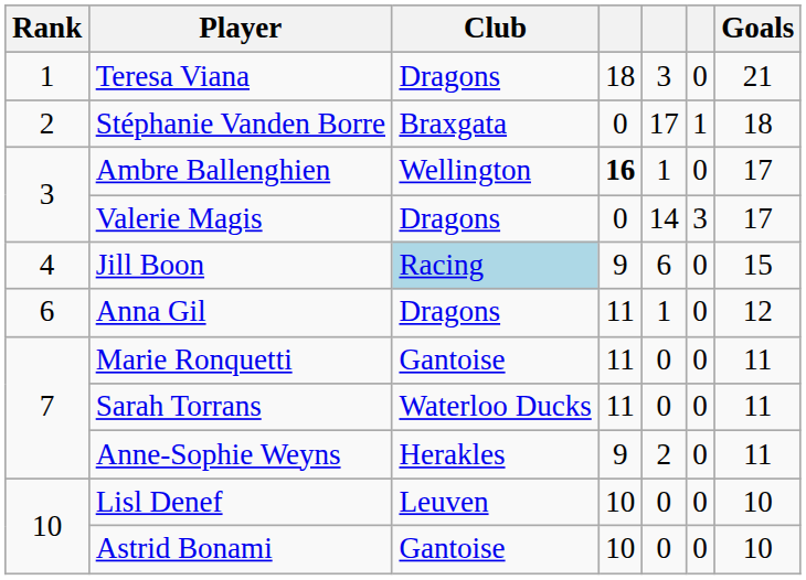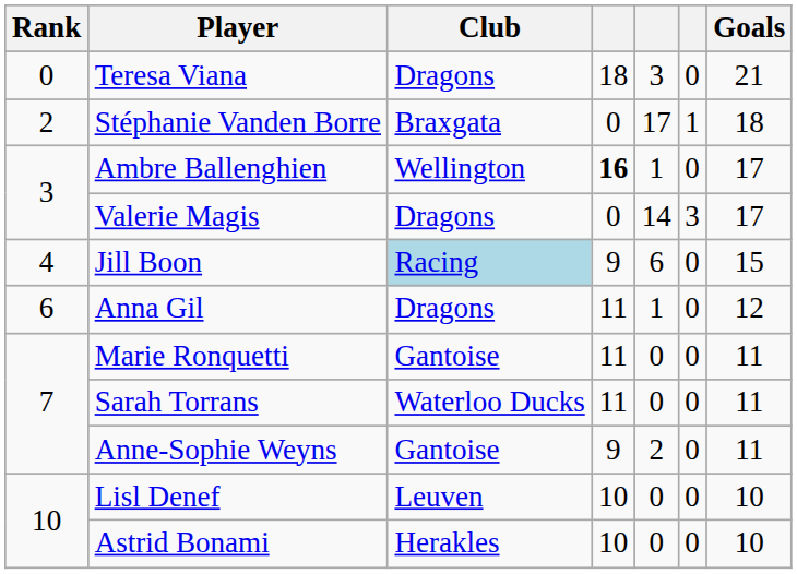Teresa Viana | Rank: 1 -> 0
Anne-Sophie Weyns | Club: Herakles -> Gantoise
Astrid Bonami | Club: Gantoise -> Herakles
